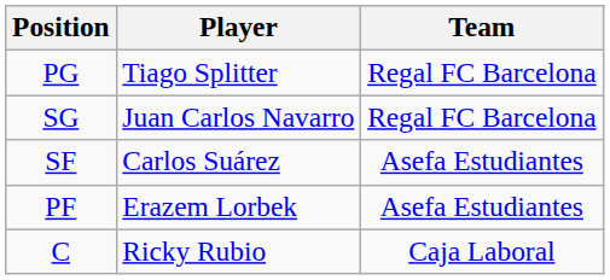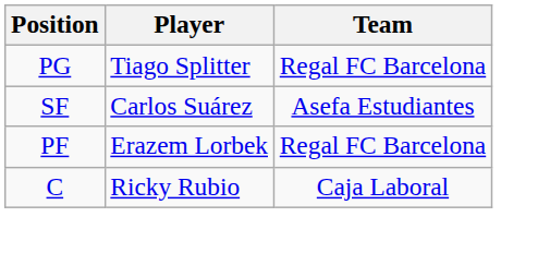- row: SG | Juan Carlos Navarro | Regal FC Barcelona
PF | Team: Asefa Estudiantes -> Regal FC Barcelona
